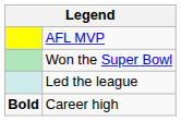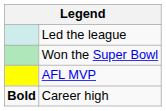rows swapped: AFL MVP <-> Led the league
